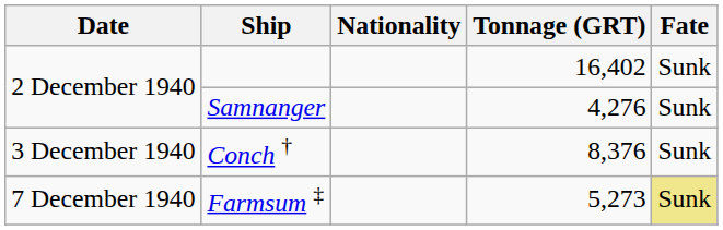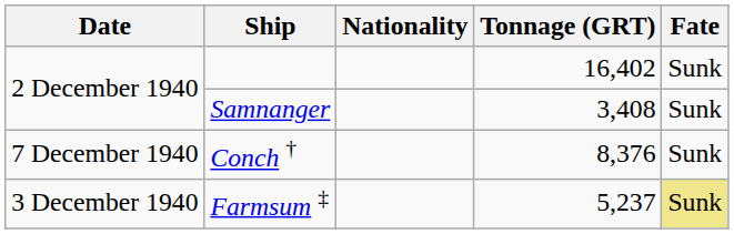Samnanger | Tonnage (GRT): 4,276 -> 3,408
Conch † | Date: 3 December 1940 -> 7 December 1940
Farmsum ‡ | Date: 7 December 1940 -> 3 December 1940
Farmsum ‡ | Tonnage (GRT): 5,273 -> 5,237
